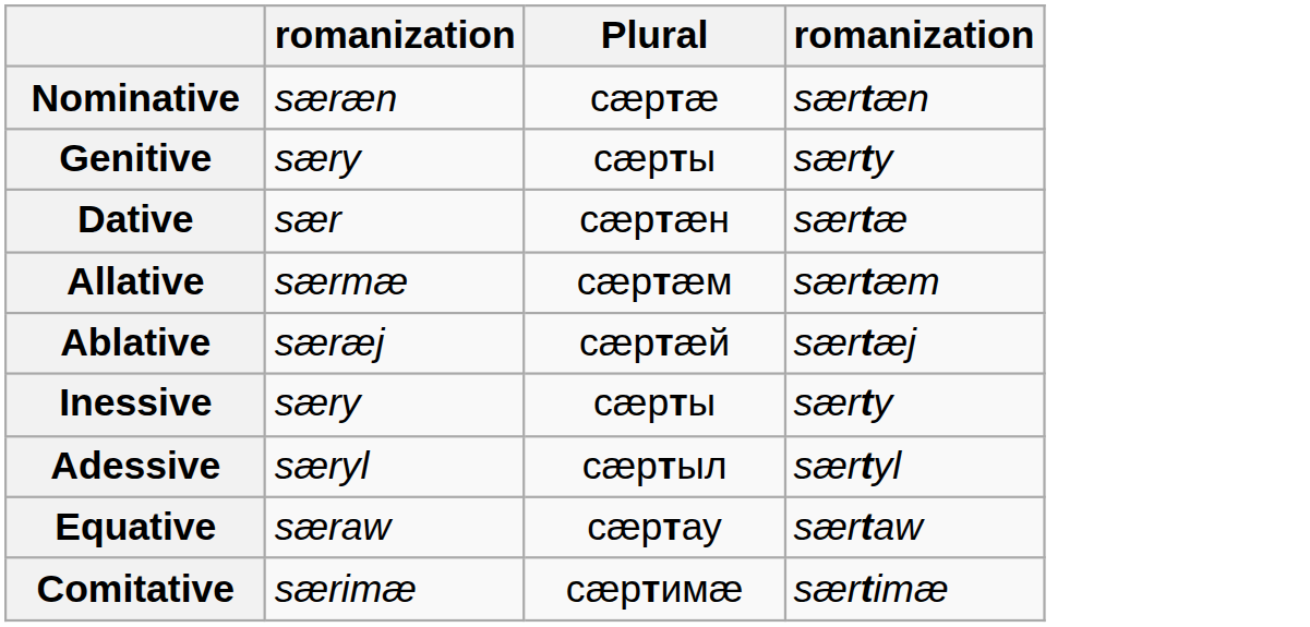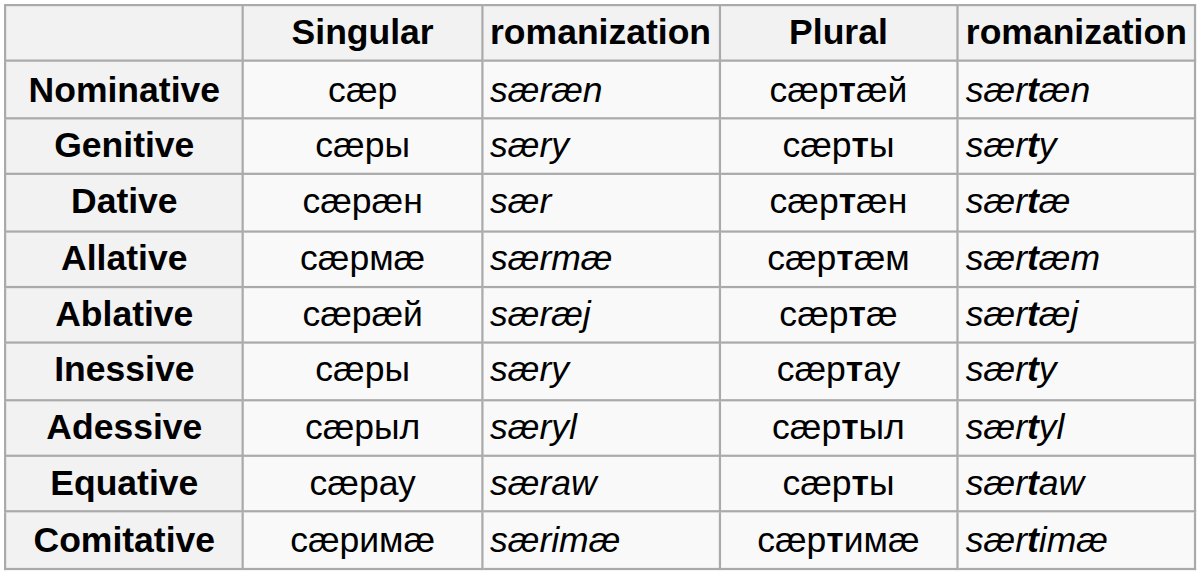+ column: Singular | сӕр | сӕры | сӕрӕн | сӕрмӕ | сӕрӕй | сӕры | сӕрыл | сӕрау | сӕримӕ
Nominative | Plural: сӕртӕ -> сӕртӕй
Ablative | Plural: сӕртӕй -> сӕртӕ
Inessive | Plural: сӕрты -> сӕртау
Equative | Plural: сӕртау -> сӕрты
